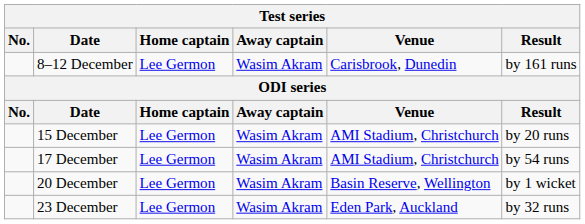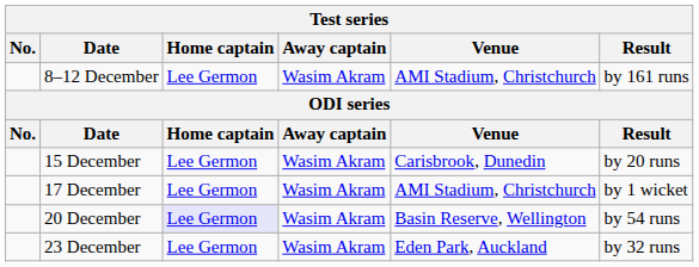8–12 December | Venue: Carisbrook, Dunedin -> AMI Stadium, Christchurch
15 December | Venue: AMI Stadium, Christchurch -> Carisbrook, Dunedin
17 December | Result: by 54 runs -> by 1 wicket
20 December | Home captain: no background -> lavender background
20 December | Result: by 1 wicket -> by 54 runs
